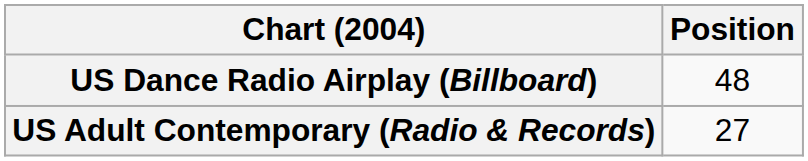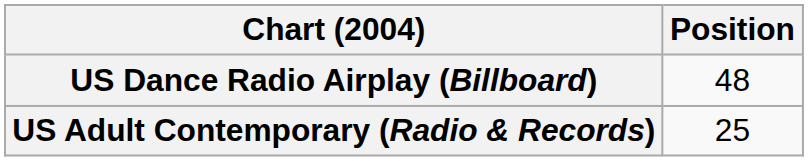US Adult Contemporary (Radio & Records) | Position: 27 -> 25
